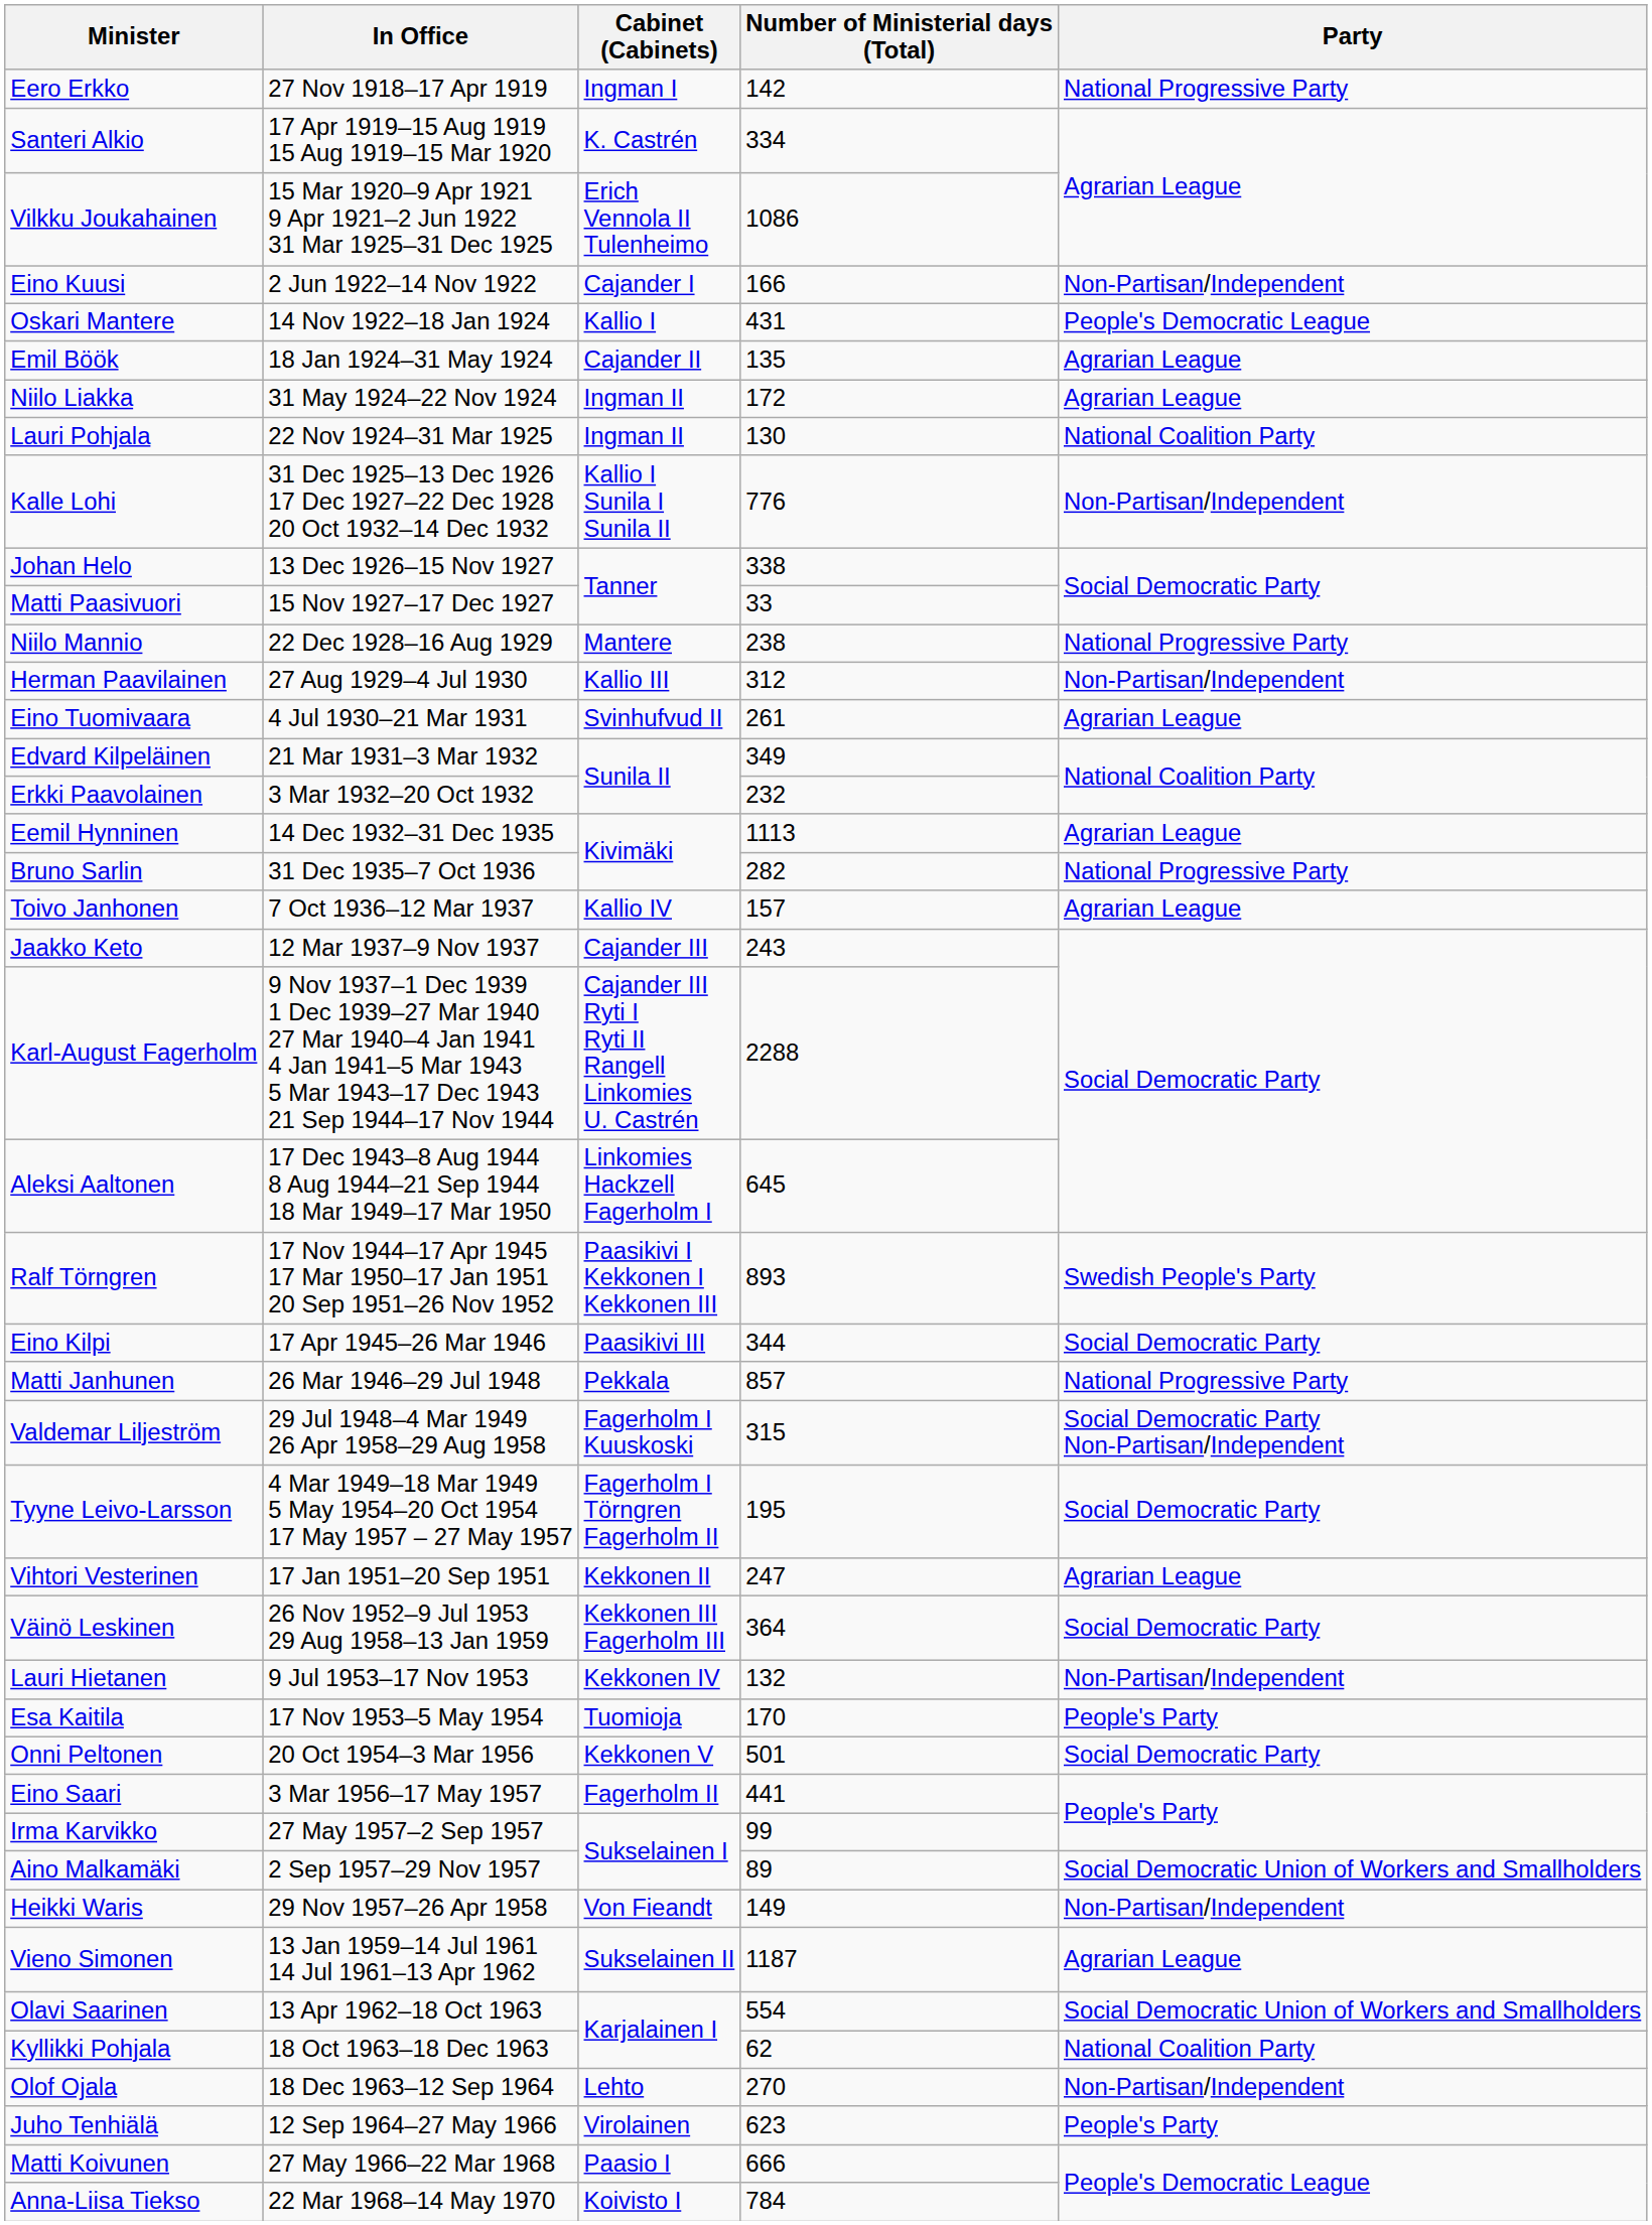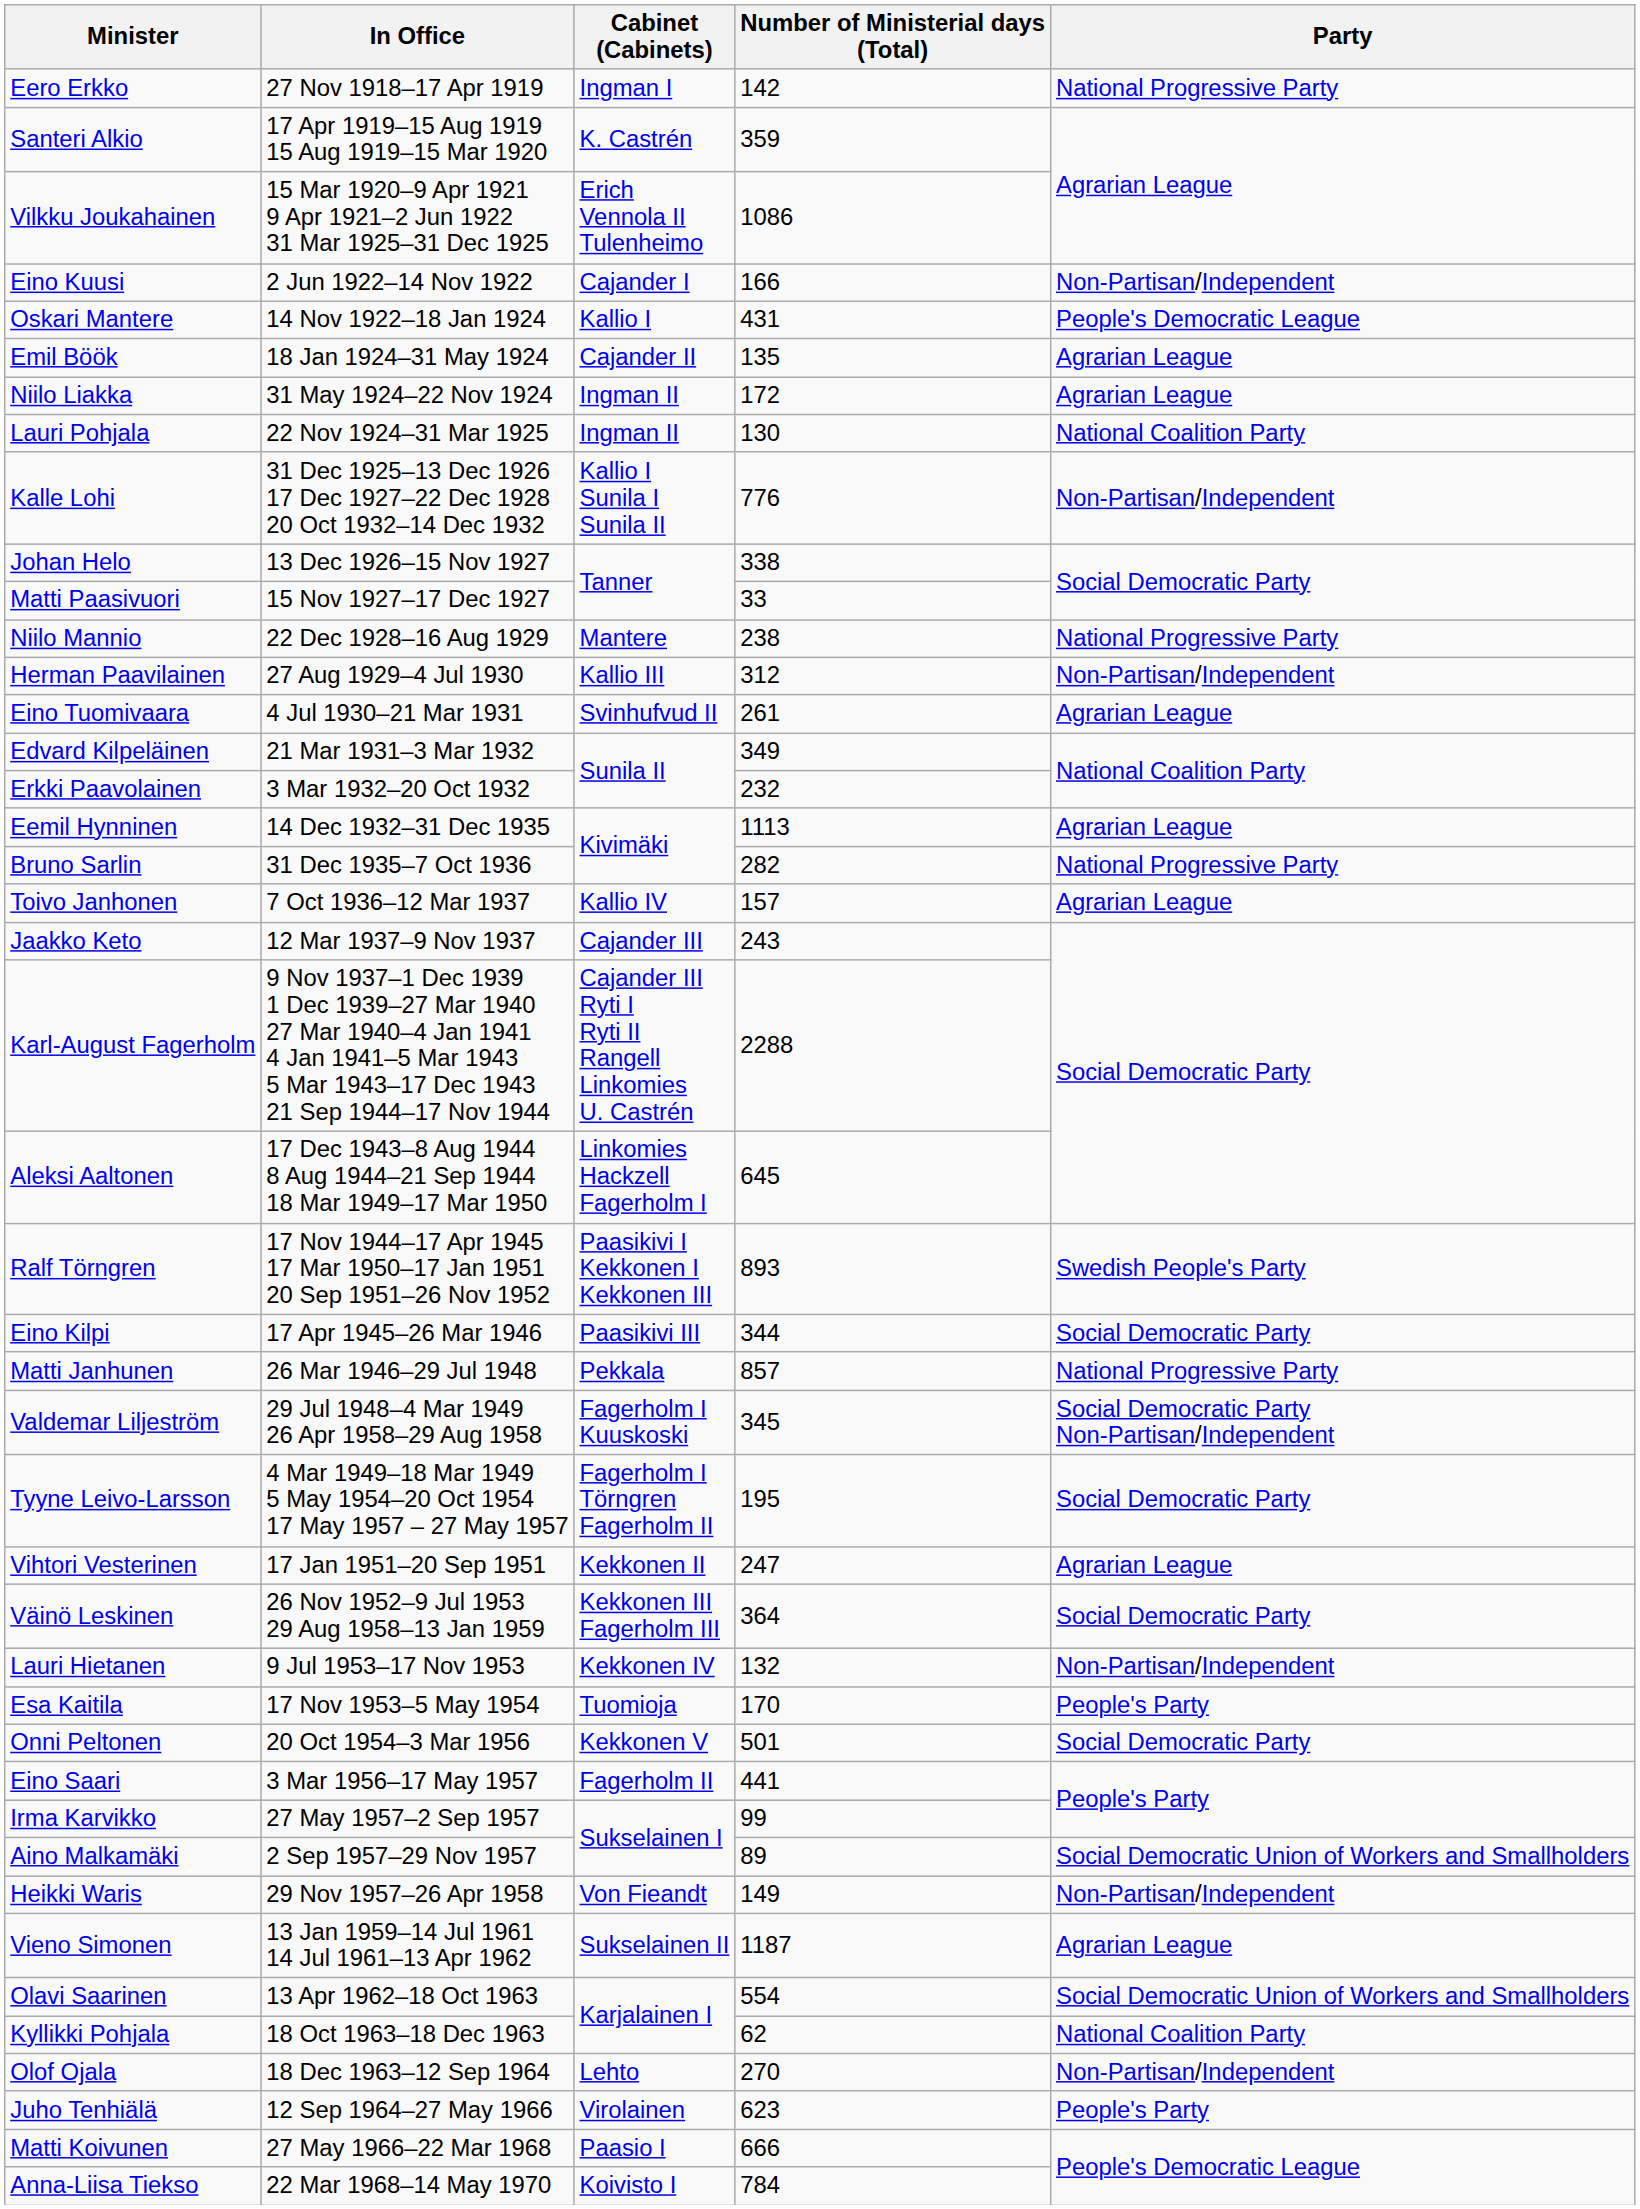Santeri Alkio | Number of Ministerial days (Total): 334 -> 359
Valdemar Liljeström | Number of Ministerial days (Total): 315 -> 345
